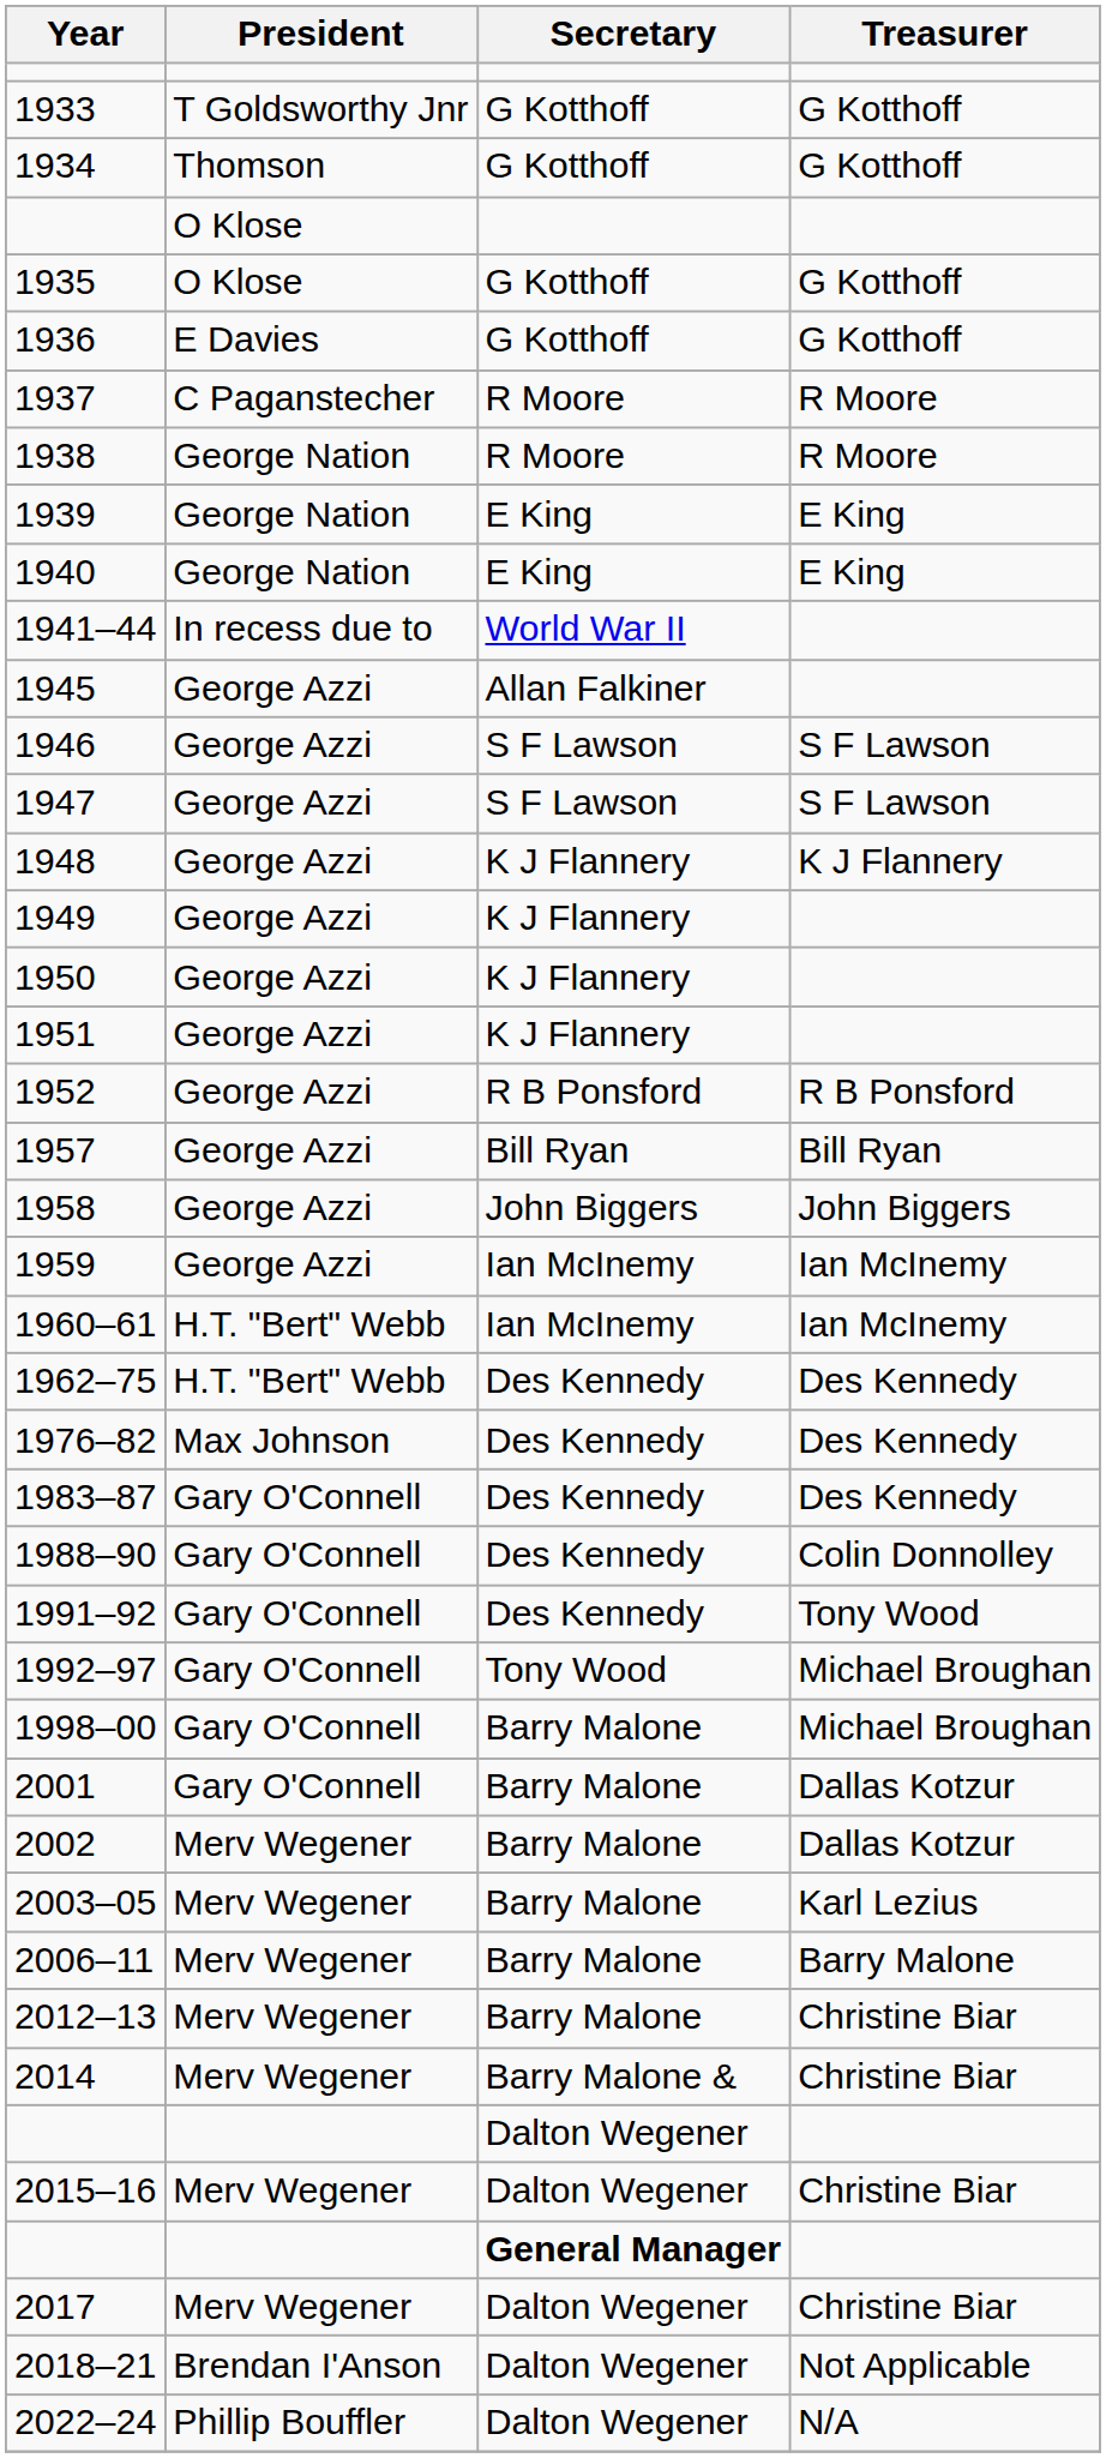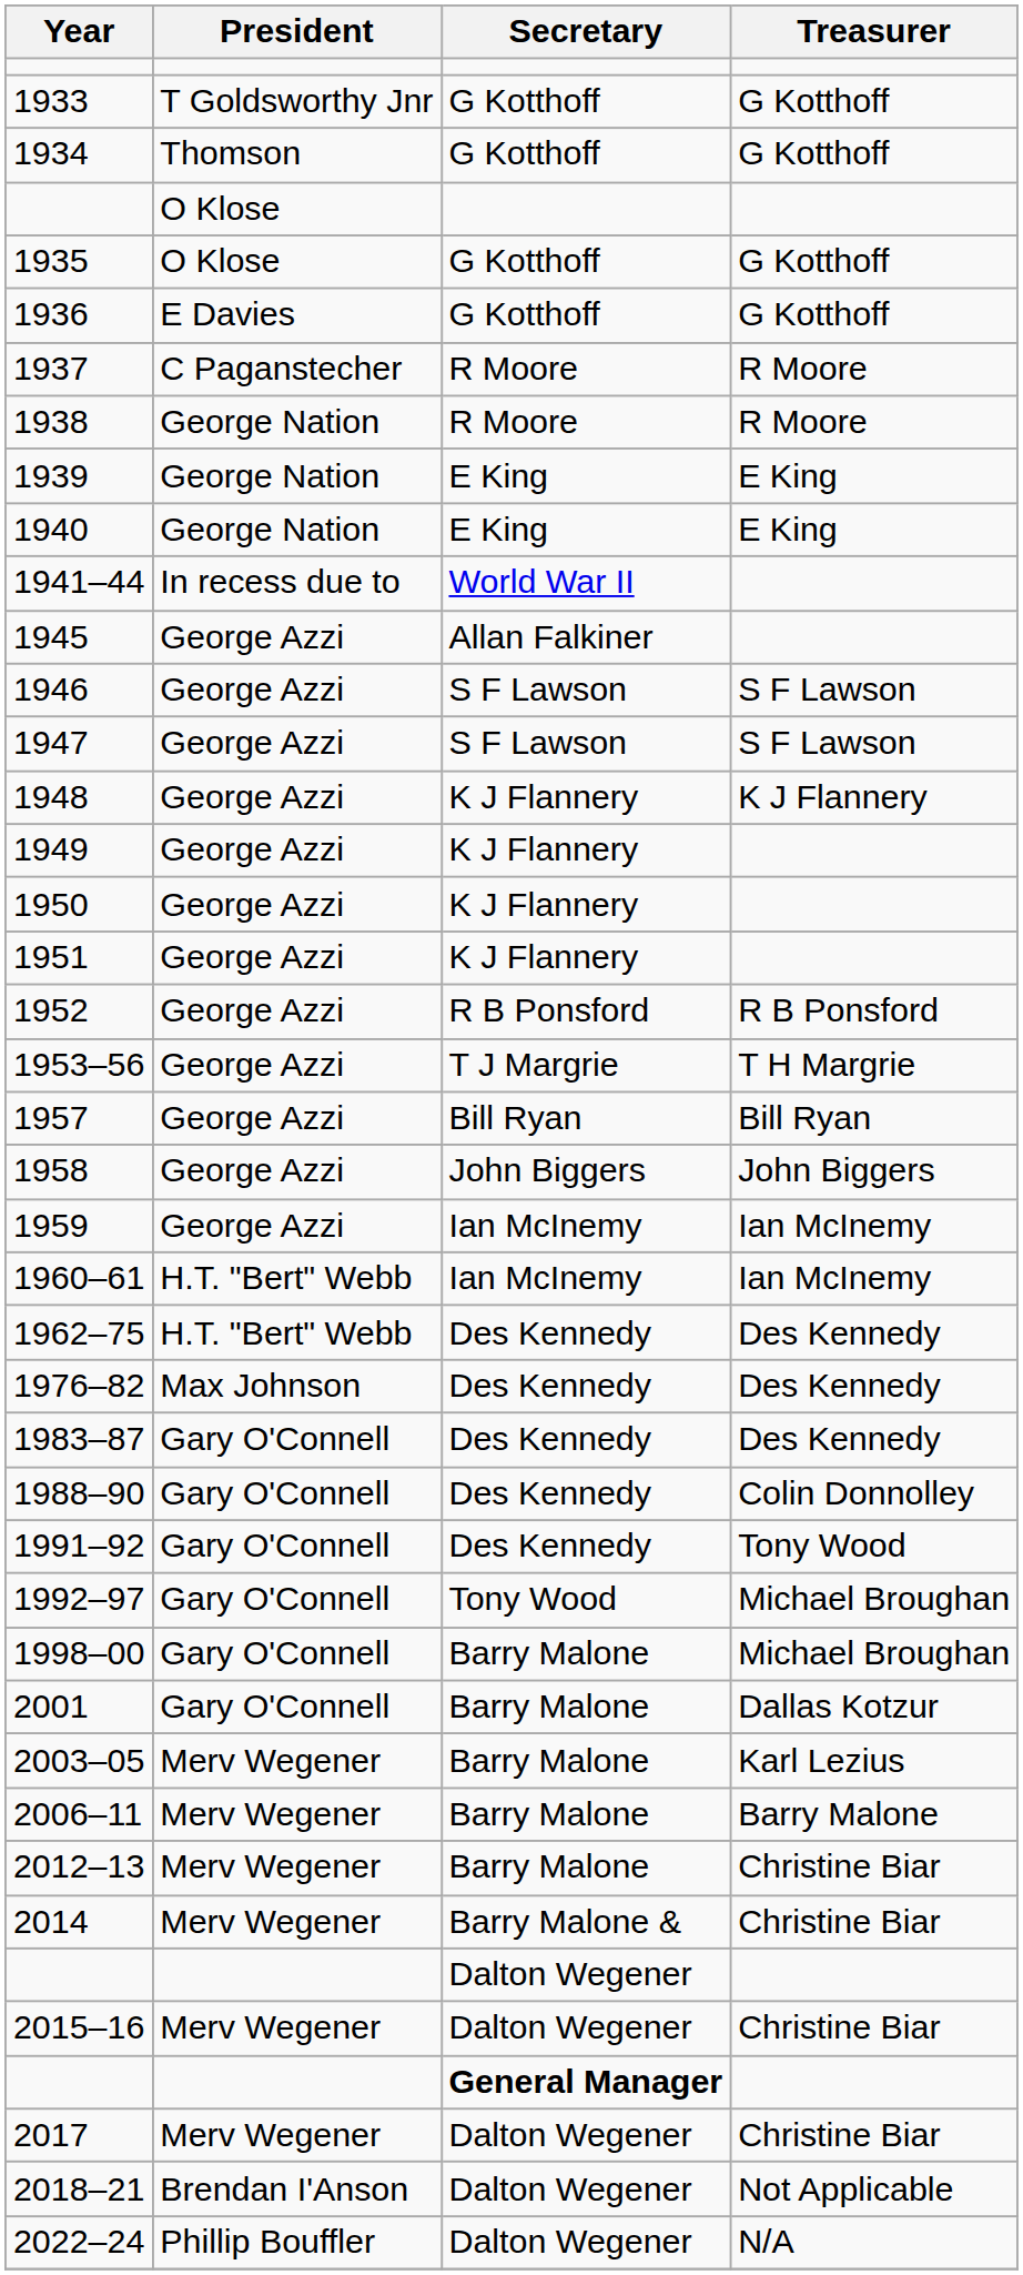+ row: 1953–56 | George Azzi | T J Margrie | T H Margrie
- row: 2002 | Merv Wegener | Barry Malone | Dallas Kotzur
